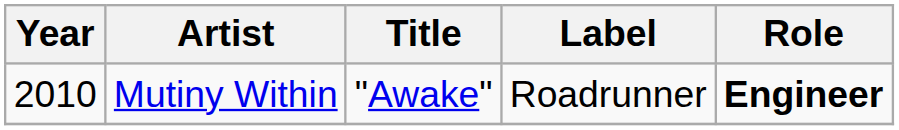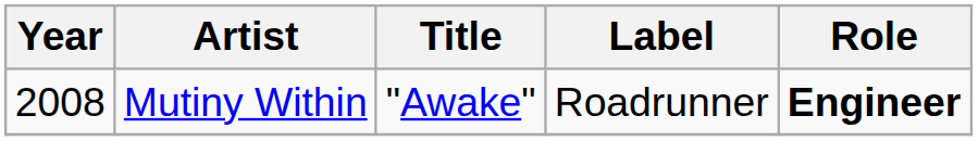Mutiny Within | Year: 2010 -> 2008
